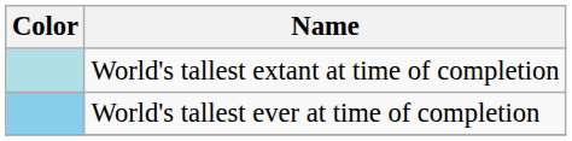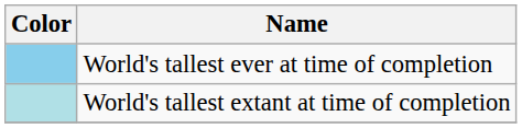rows swapped: World's tallest ever at time of completion <-> World's tallest extant at time of completion
